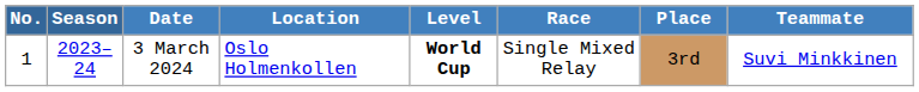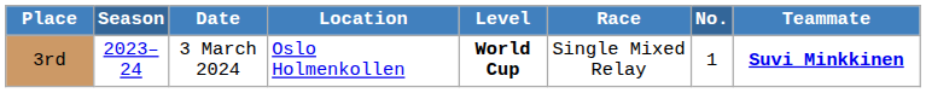columns swapped: No. <-> Place
3 March 2024 | Teammate: normal -> bold
